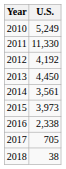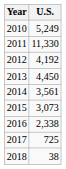2015 | U.S.: 3,973 -> 3,073
2017 | U.S.: 705 -> 725
